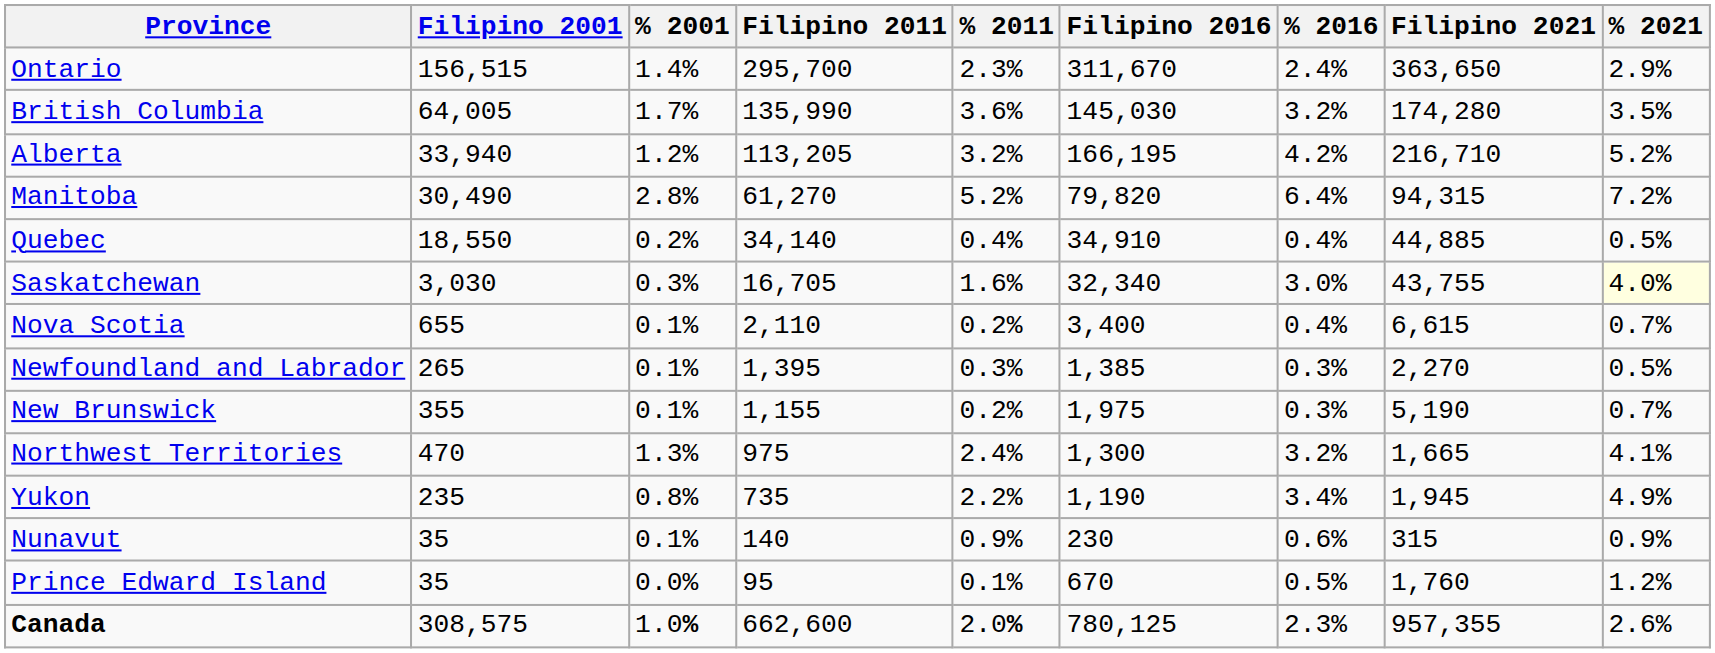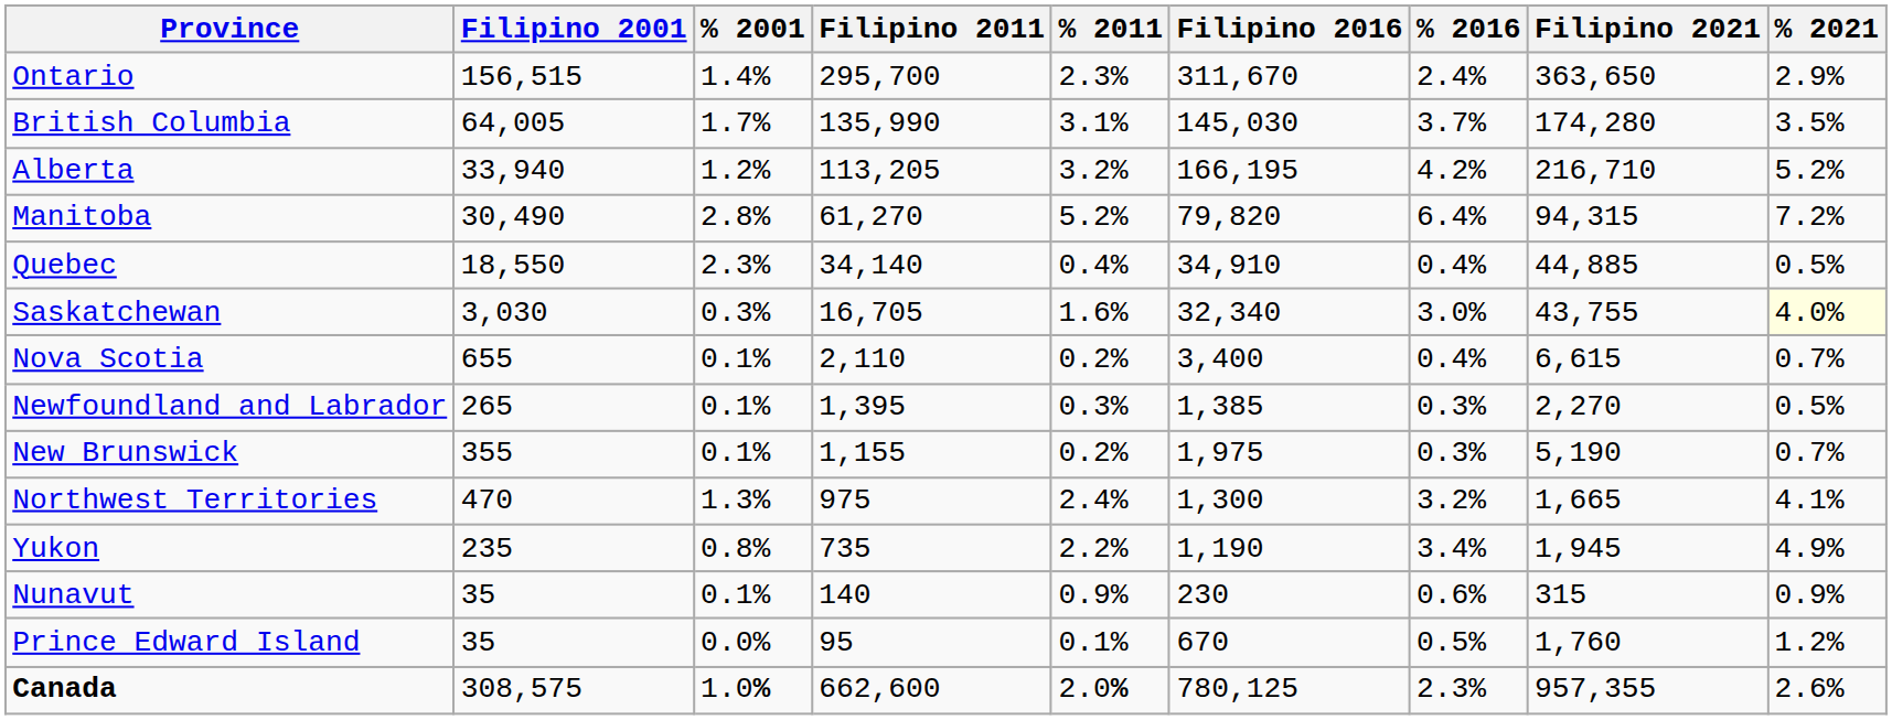British Columbia | % 2011: 3.6% -> 3.1%
British Columbia | % 2016: 3.2% -> 3.7%
Quebec | % 2001: 0.2% -> 2.3%
